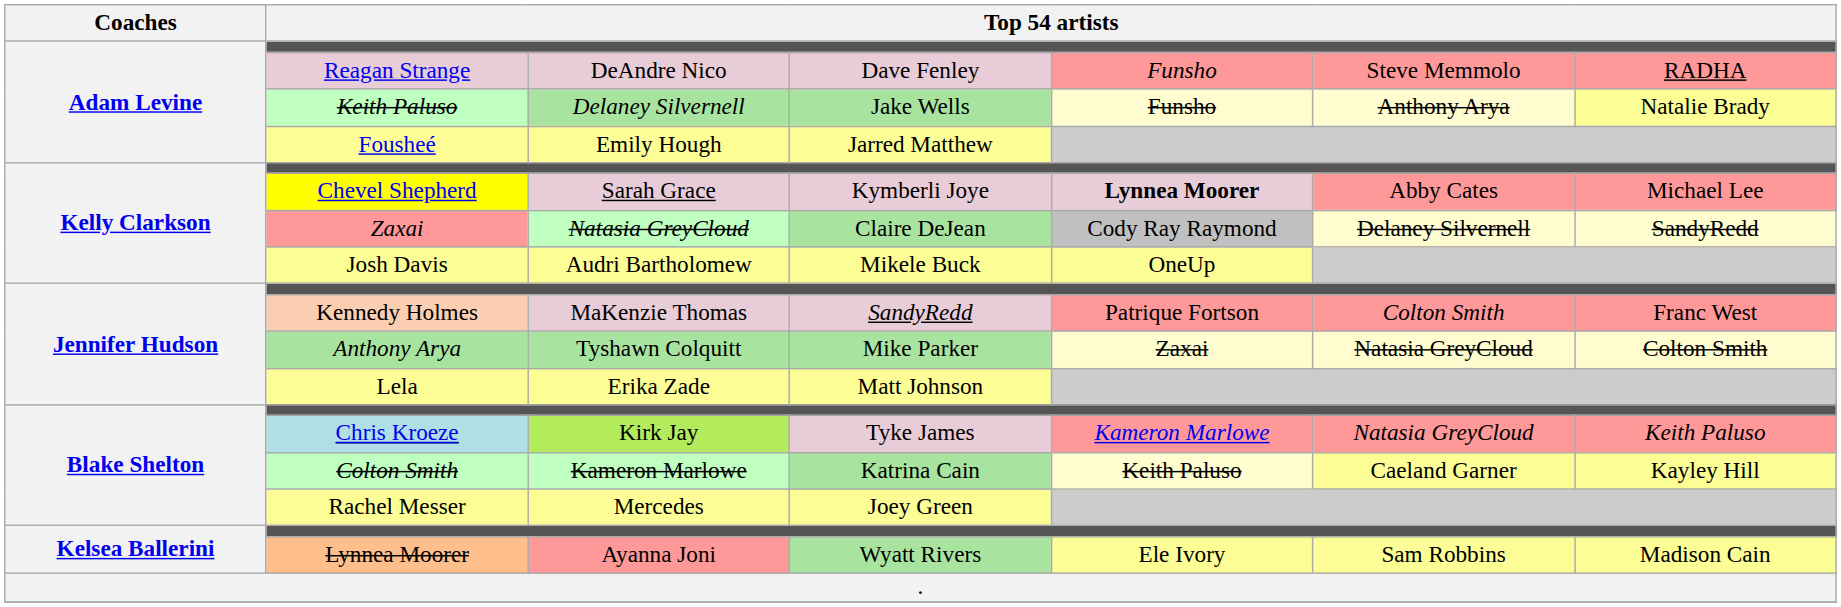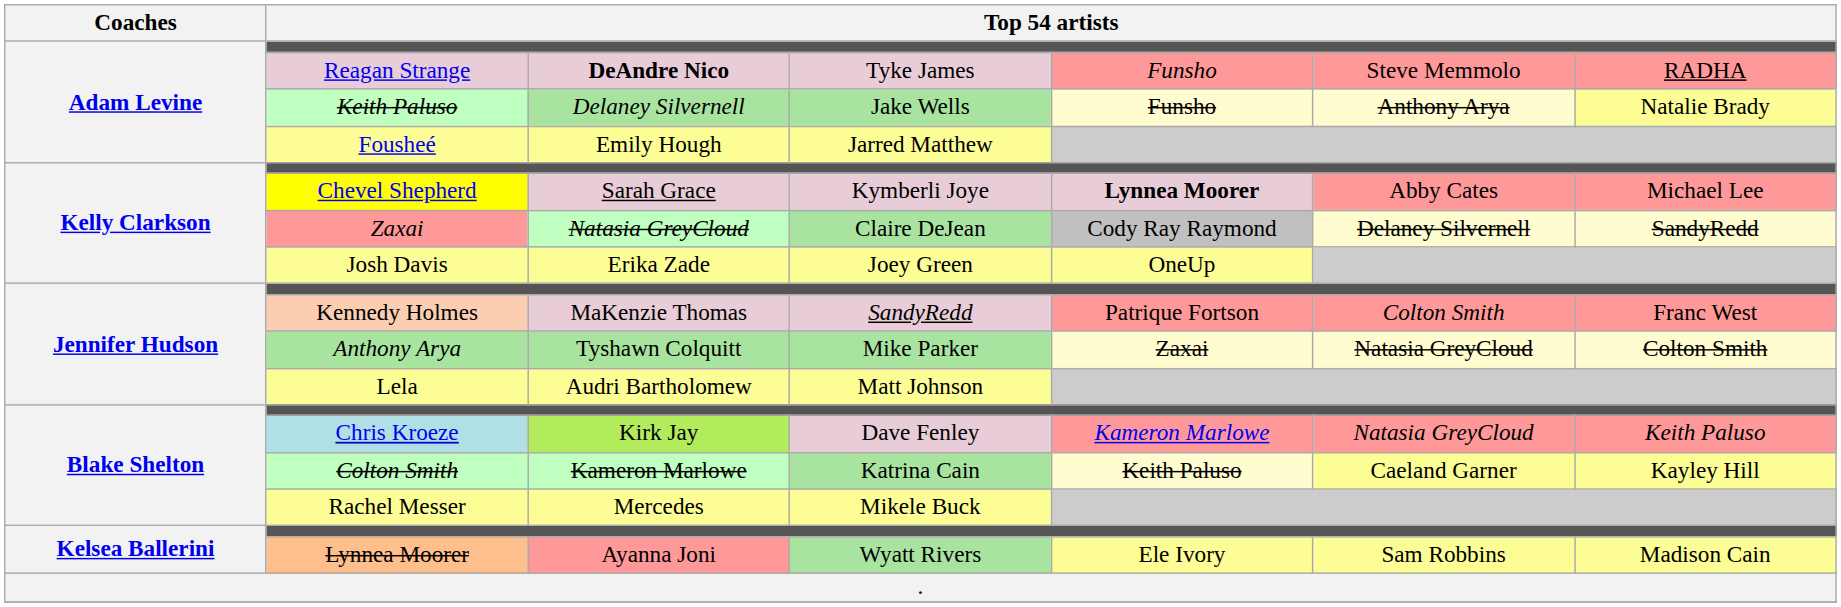Reagan Strange | column 3: normal -> bold
Reagan Strange | column 4: Dave Fenley -> Tyke James
Josh Davis | column 3: Audri Bartholomew -> Erika Zade
Josh Davis | column 4: Mikele Buck -> Joey Green
Lela | column 3: Erika Zade -> Audri Bartholomew
Chris Kroeze | column 4: Tyke James -> Dave Fenley
Rachel Messer | column 4: Joey Green -> Mikele Buck
